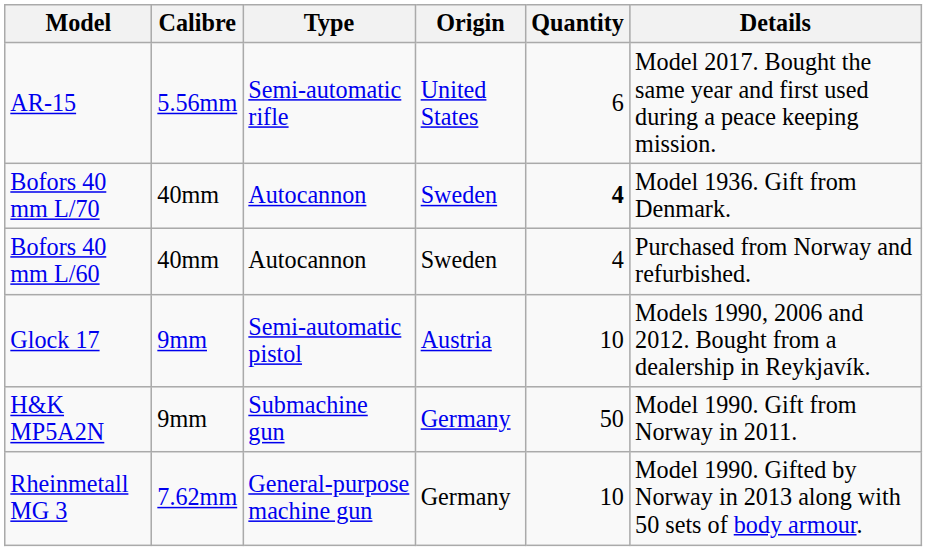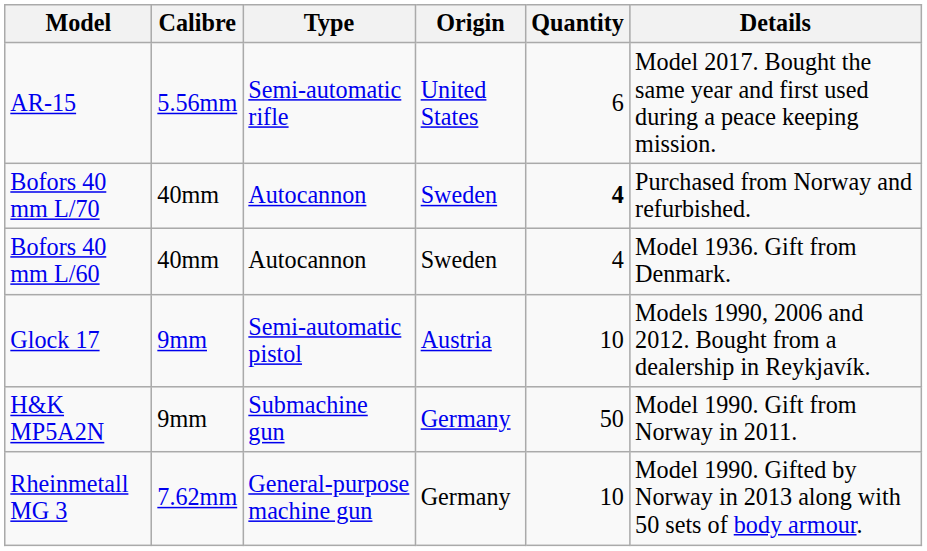Bofors 40 mm L/70 | Details: Model 1936. Gift from Denmark. -> Purchased from Norway and refurbished.
Bofors 40 mm L/60 | Details: Purchased from Norway and refurbished. -> Model 1936. Gift from Denmark.
